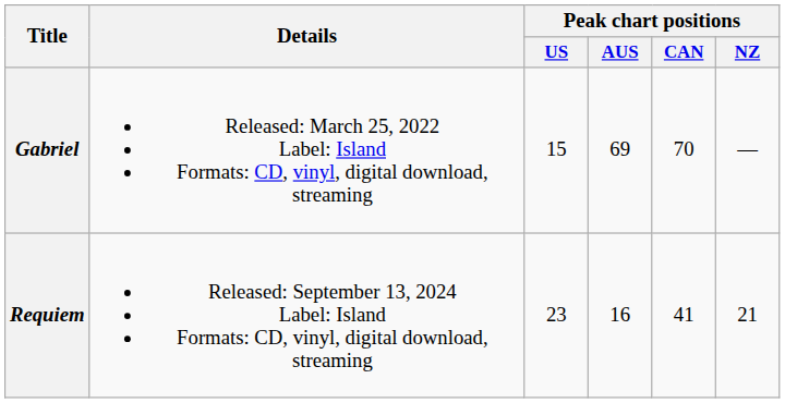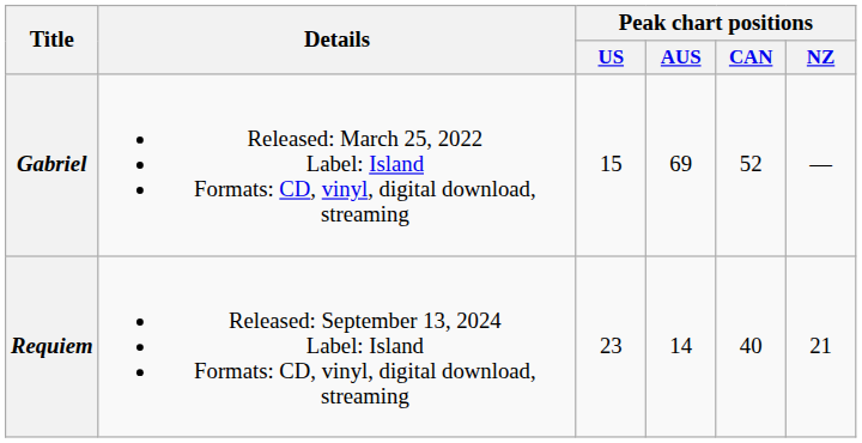Gabriel | Peak chart positions / CAN: 70 -> 52
Requiem | Peak chart positions / AUS: 16 -> 14
Requiem | Peak chart positions / CAN: 41 -> 40
